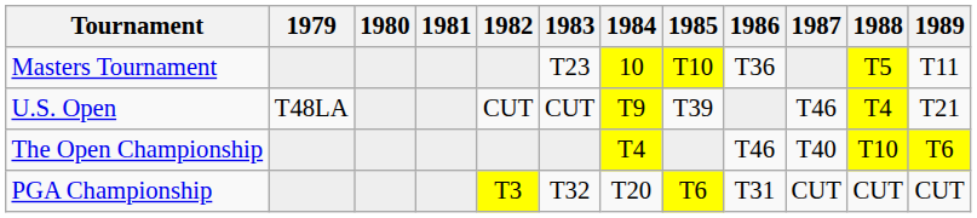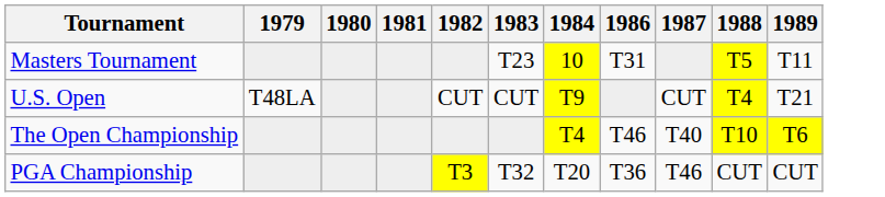- column: 1985 | T10 | T39 | T6
Masters Tournament | 1986: T36 -> T31
U.S. Open | 1987: T46 -> CUT
PGA Championship | 1986: T31 -> T36
PGA Championship | 1987: CUT -> T46
